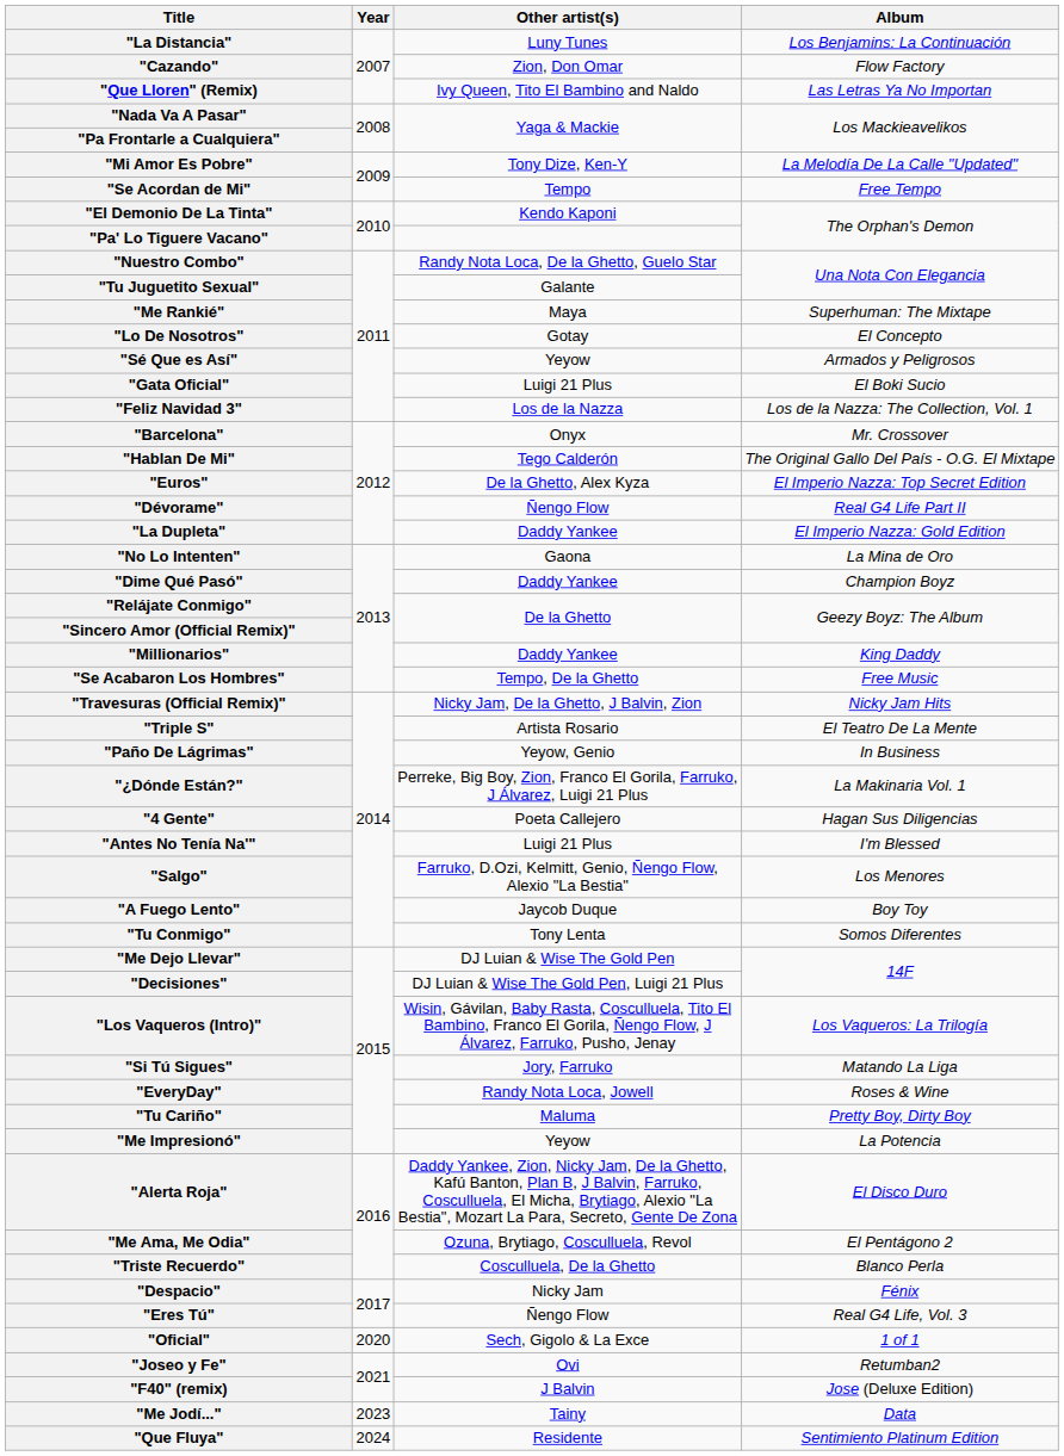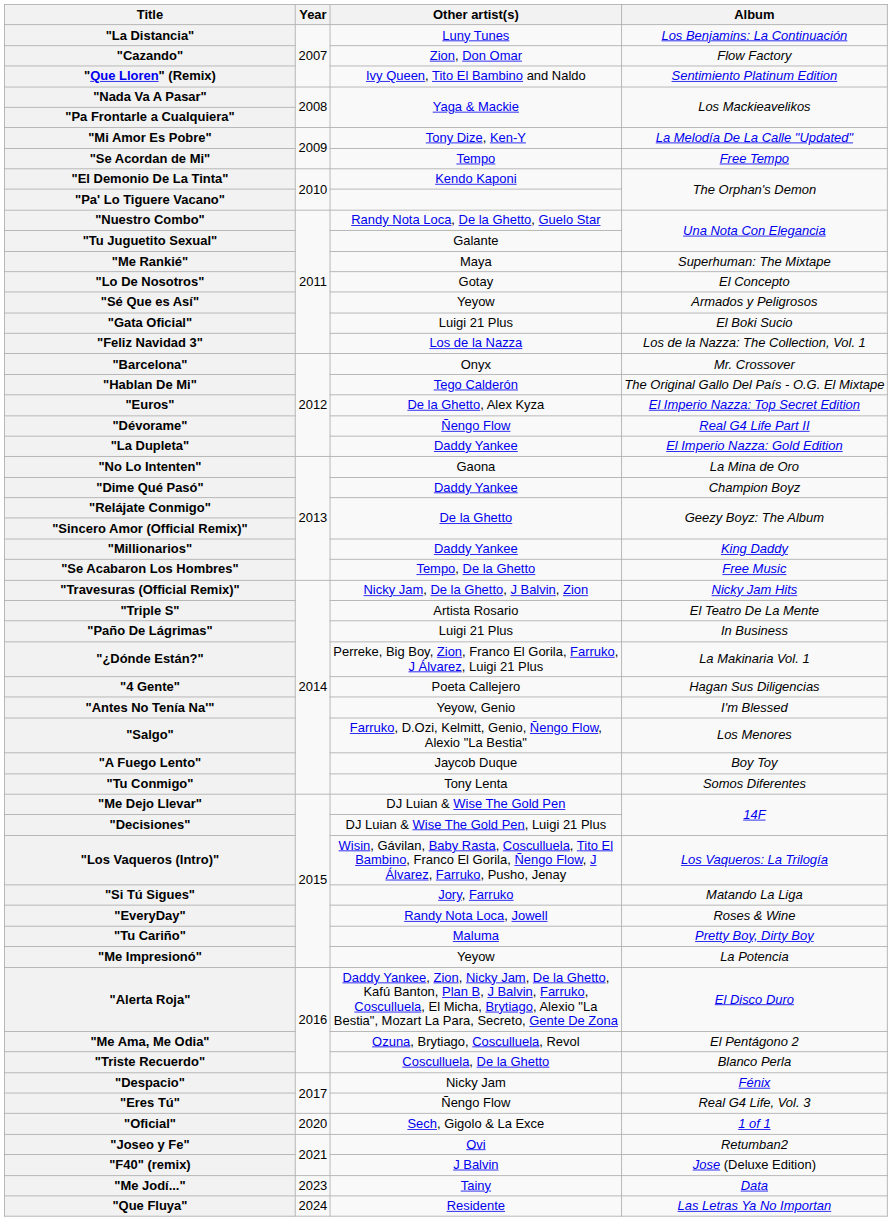"Que Lloren" (Remix) | Album: Las Letras Ya No Importan -> Sentimiento Platinum Edition
"Paño De Lágrimas" | Other artist(s): Yeyow, Genio -> Luigi 21 Plus
"Antes No Tenía Na'" | Other artist(s): Luigi 21 Plus -> Yeyow, Genio
"Que Fluya" | Album: Sentimiento Platinum Edition -> Las Letras Ya No Importan
